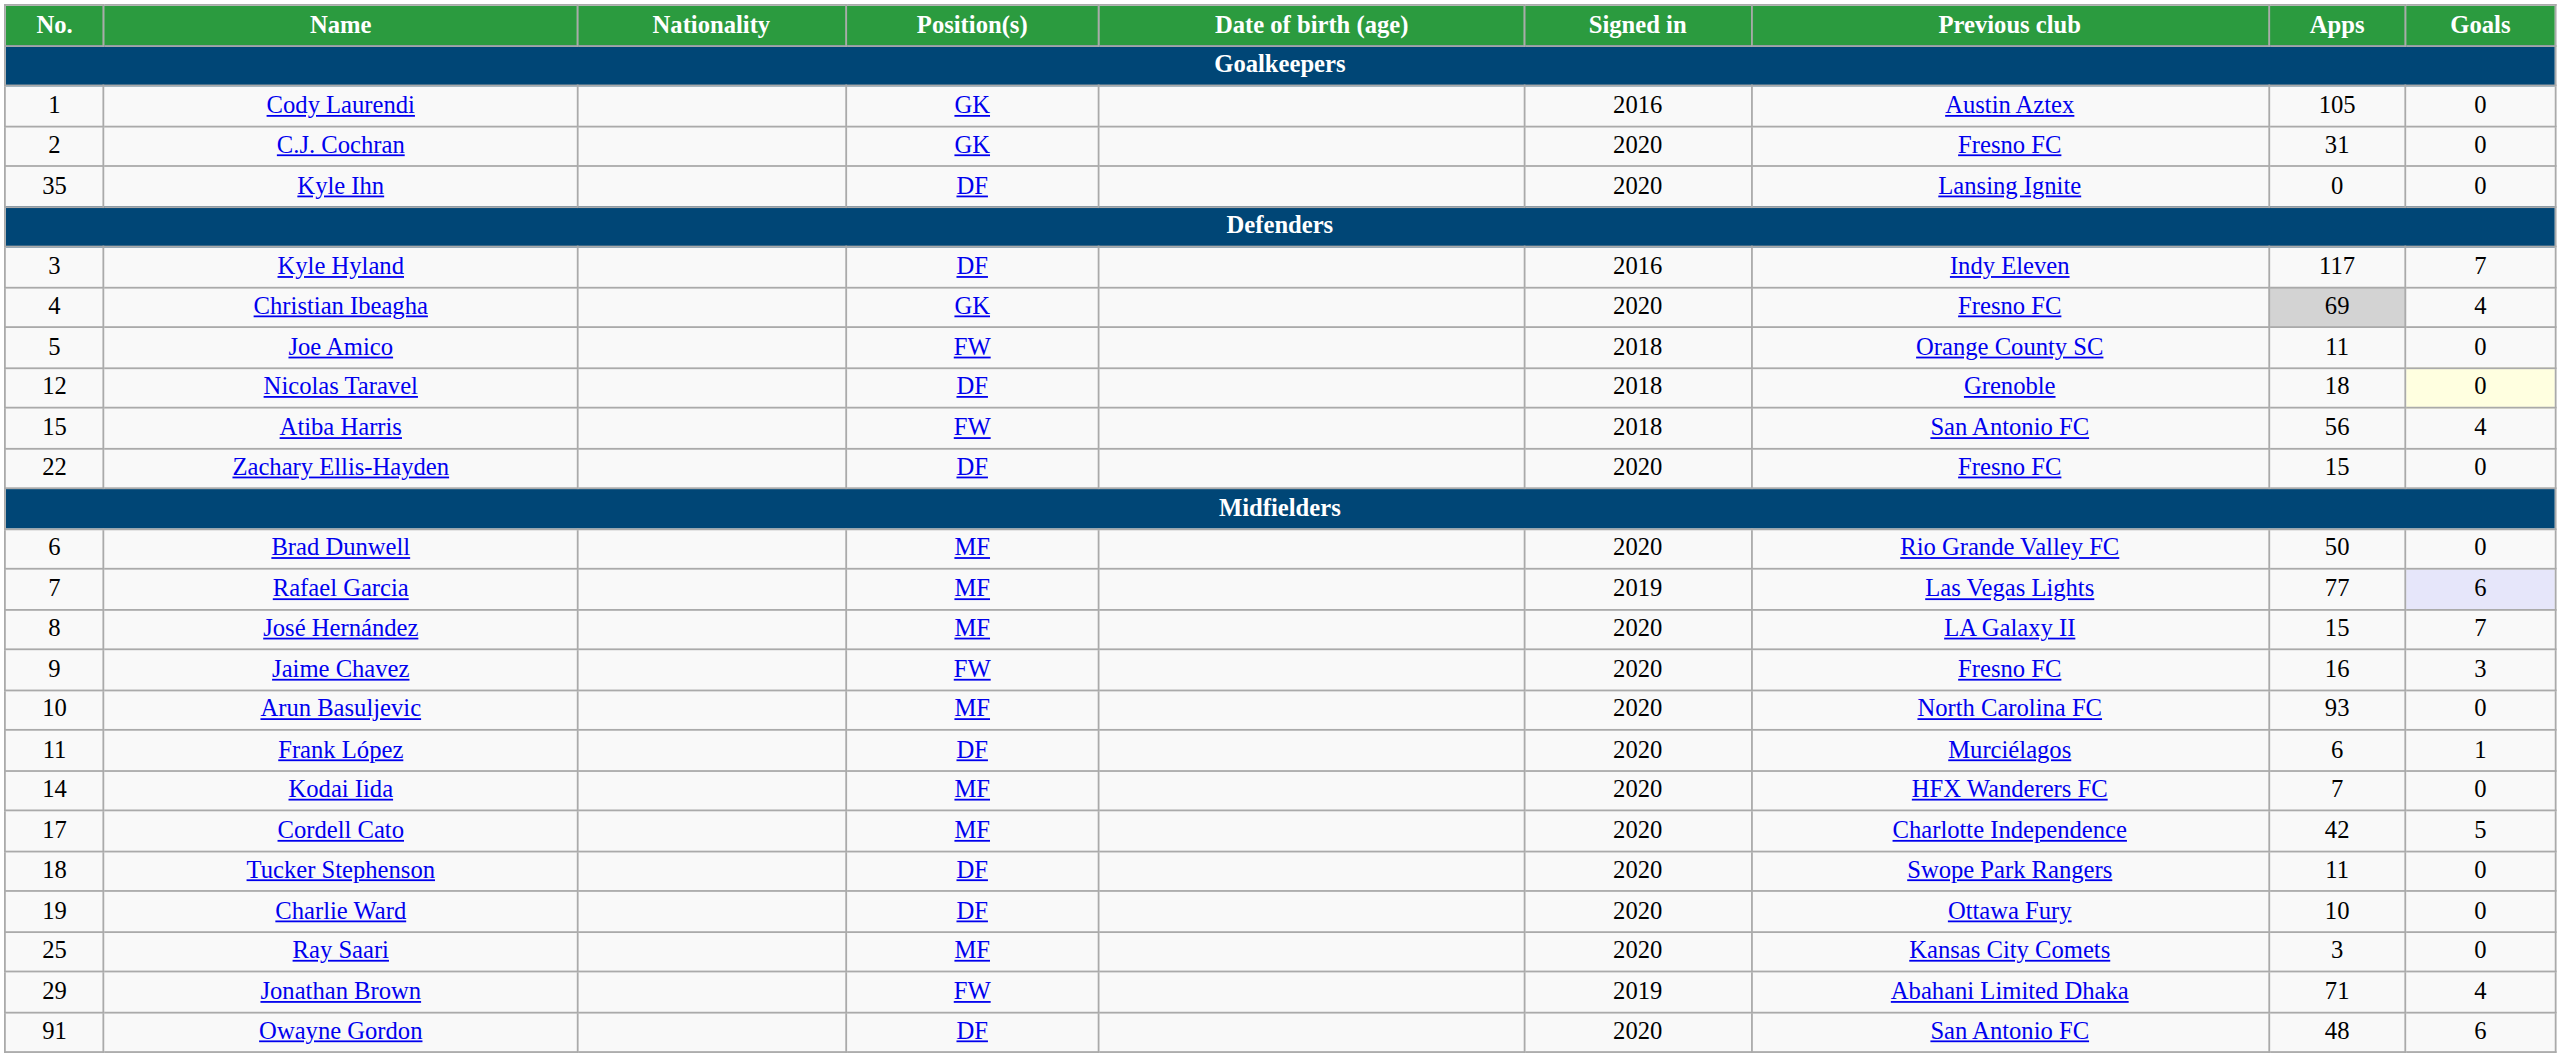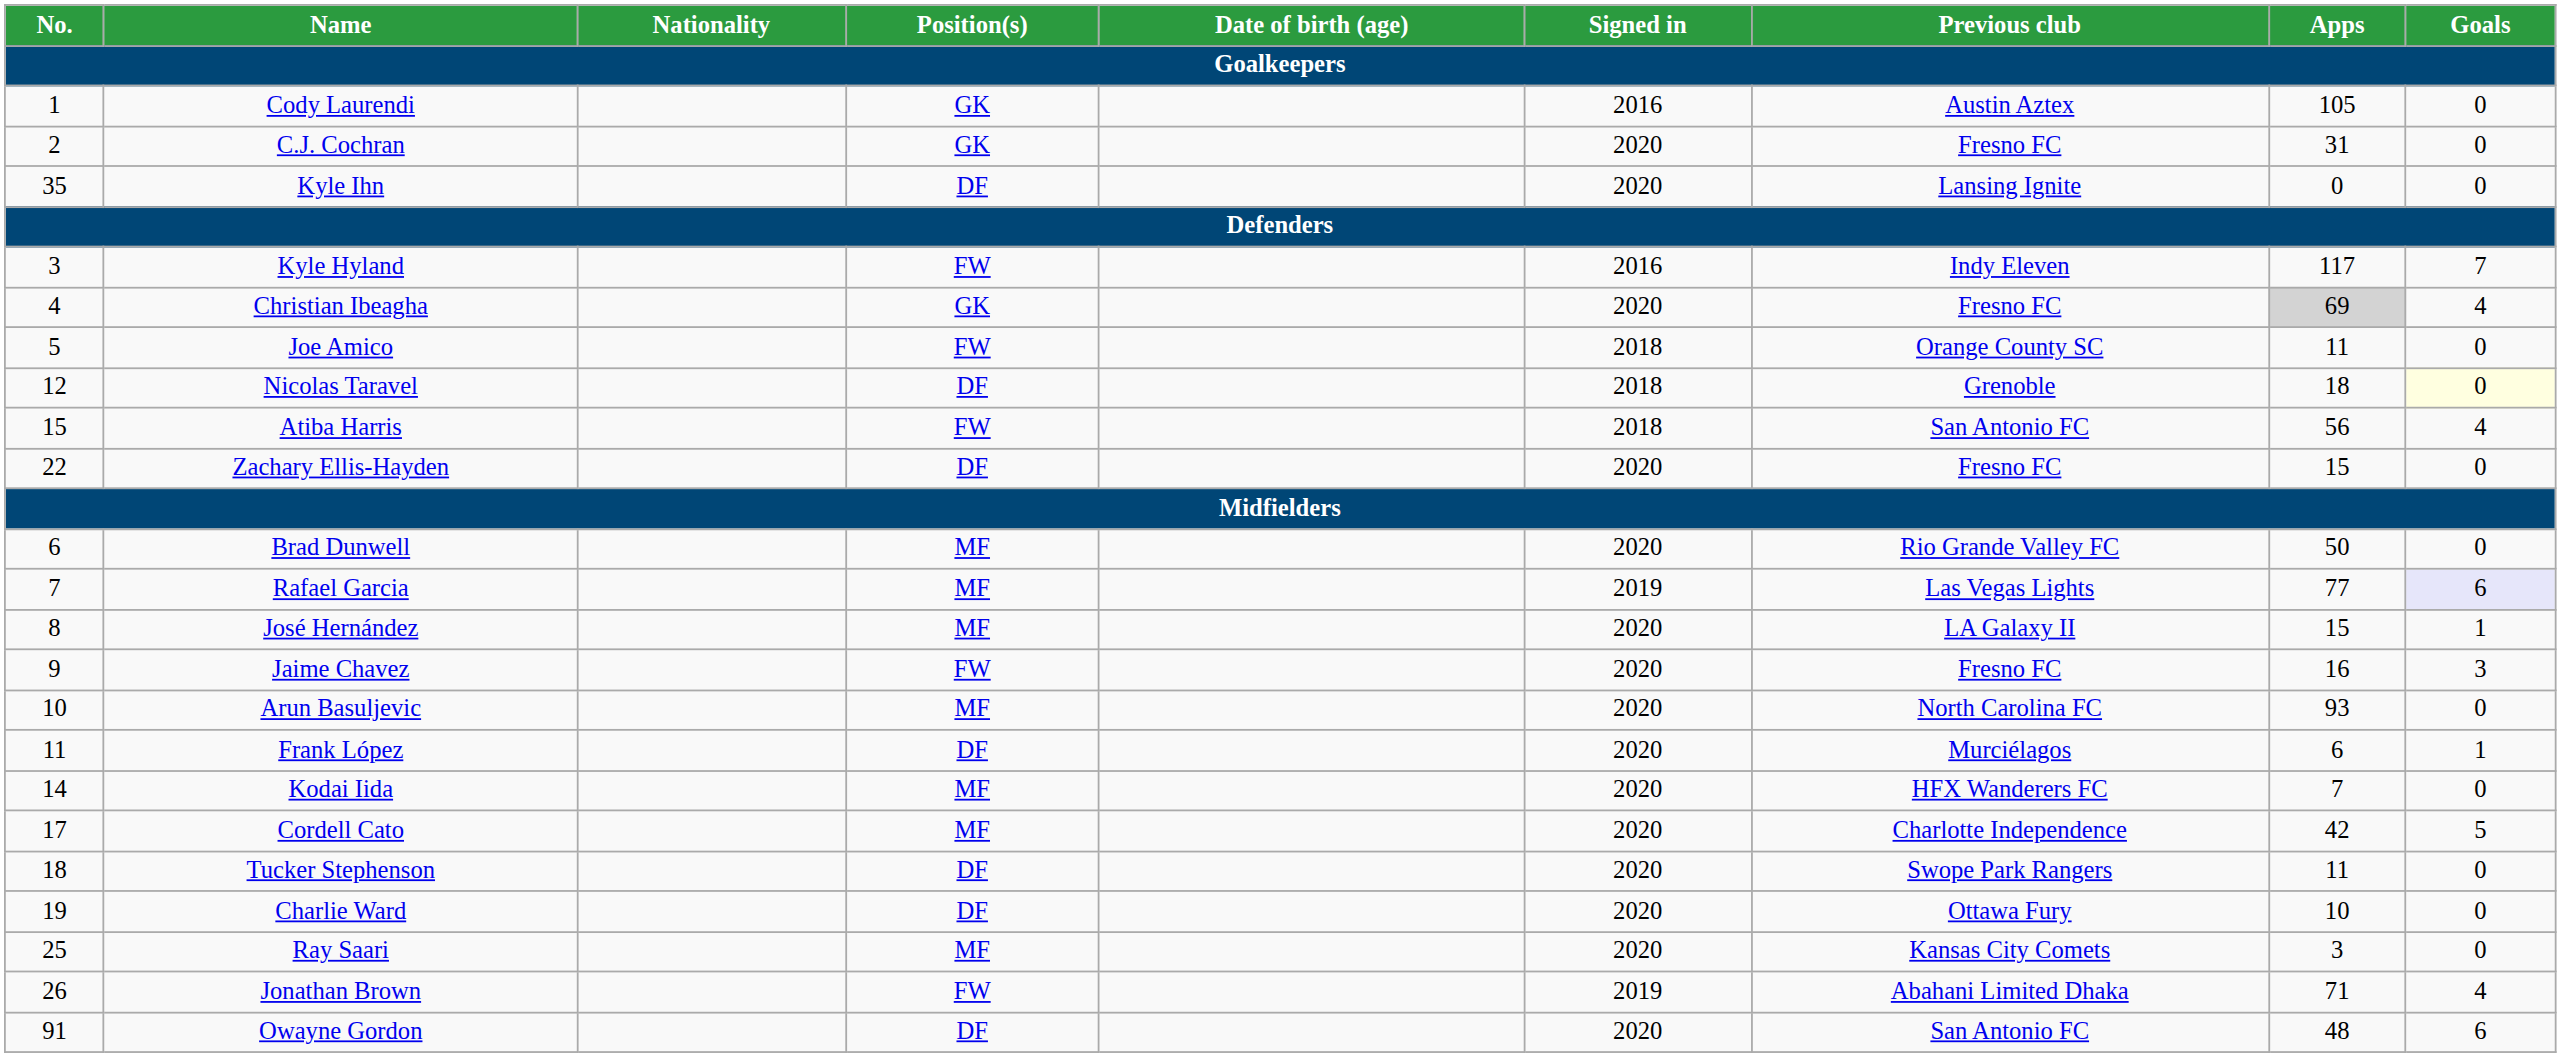Kyle Hyland | Position(s): DF -> FW
José Hernández | Goals: 7 -> 1
Jonathan Brown | No.: 29 -> 26
